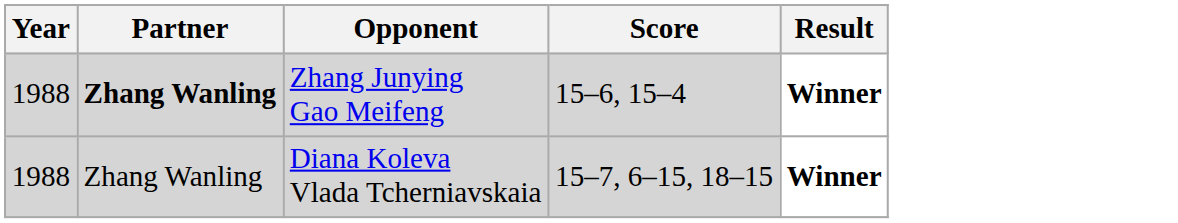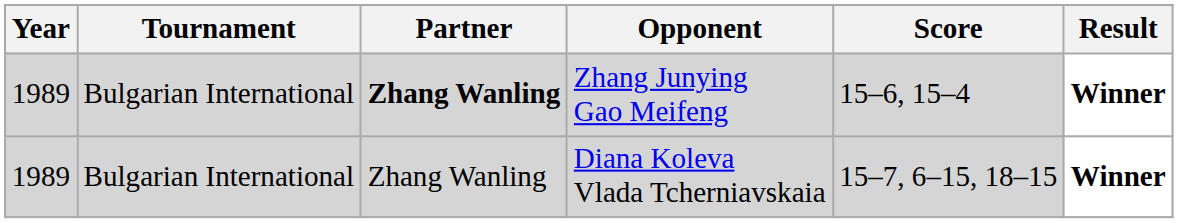+ column: Tournament | Bulgarian International | Bulgarian International
Zhang Junying Gao Meifeng | Year: 1988 -> 1989
Diana Koleva Vlada Tcherniavskaia | Year: 1988 -> 1989
